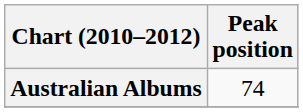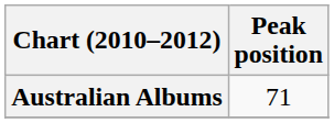Australian Albums | Peak position: 74 -> 71
